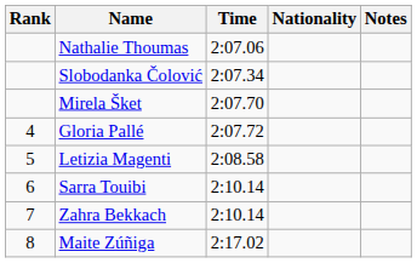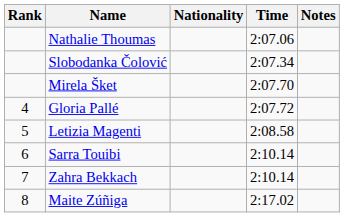columns swapped: Nationality <-> Time
